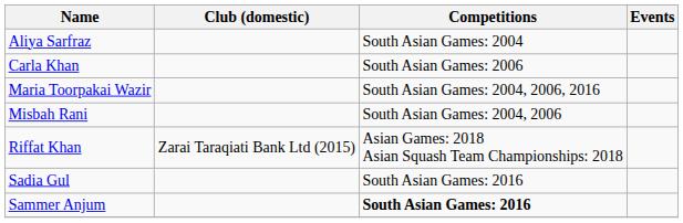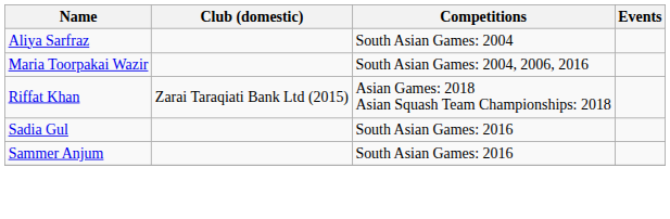- row: Carla Khan | South Asian Games: 2006
- row: Misbah Rani | South Asian Games: 2004, 2006
Sammer Anjum | Competitions: bold -> normal
